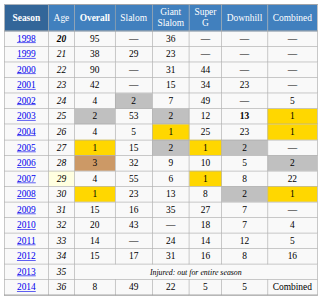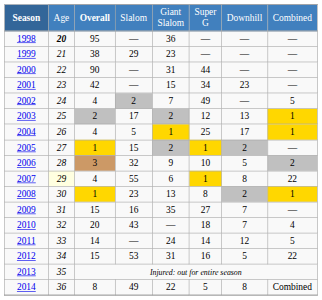2003 | column 4: 53 -> 17
2003 | column 7: bold -> normal
2004 | column 7: 23 -> 17
2012 | column 4: 17 -> 53
2012 | column 7: 8 -> 5
2012 | column 8: 16 -> 22
2014 | column 7: 5 -> 8
